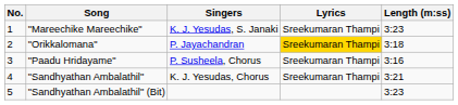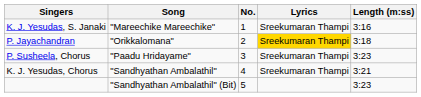columns swapped: No. <-> Singers
"Mareechike Mareechike" | Length (m:ss): 3:23 -> 3:16
"Paadu Hridayame" | Length (m:ss): 3:16 -> 3:23
